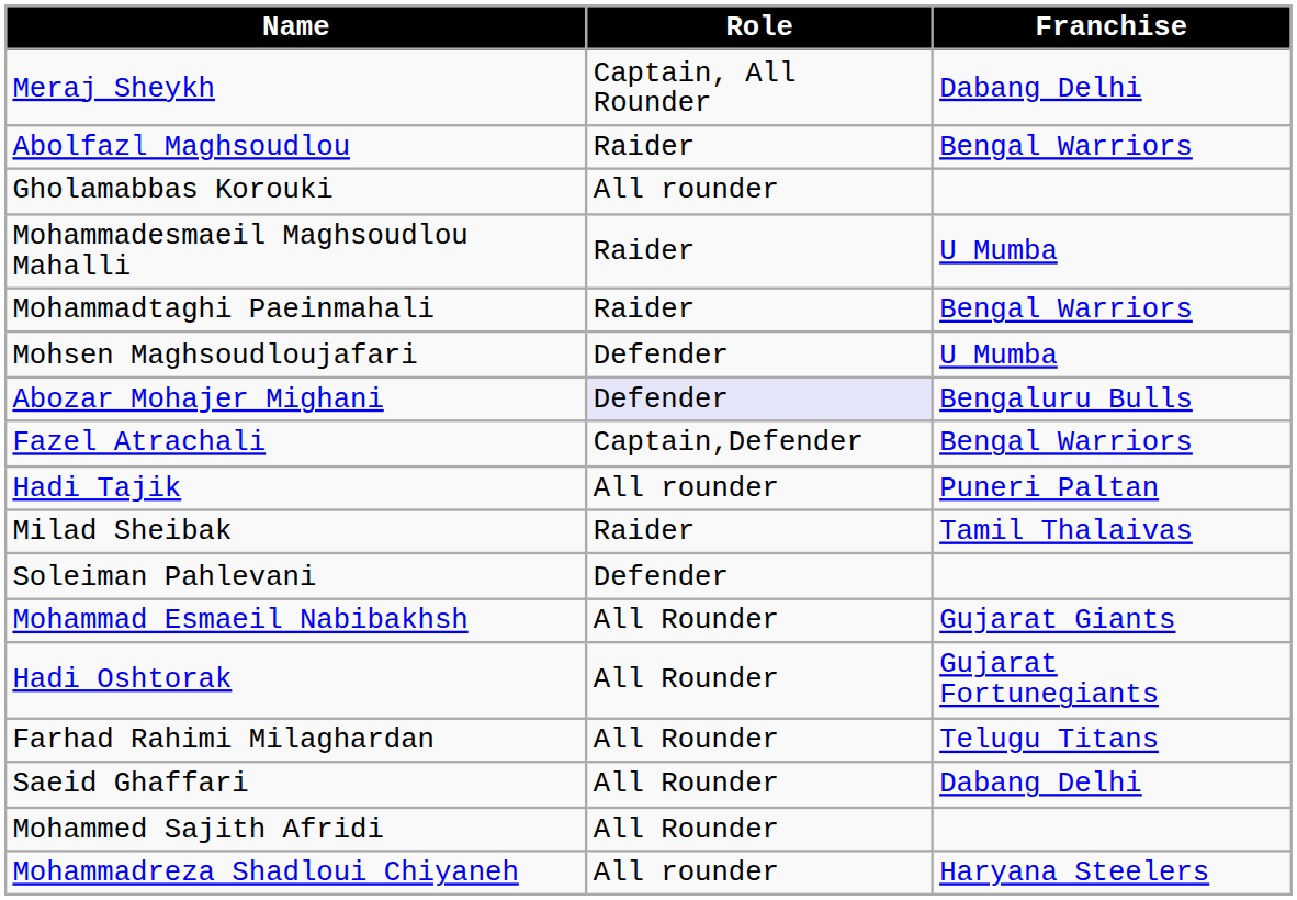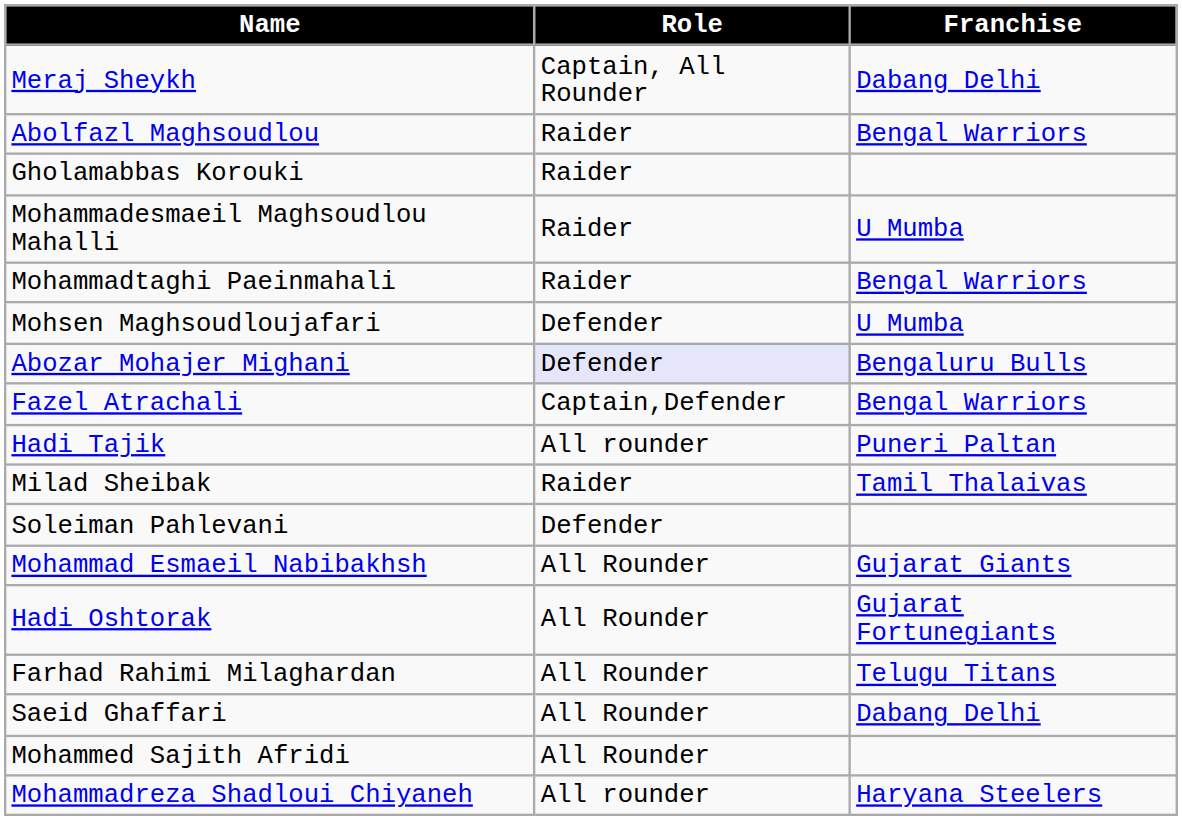Gholamabbas Korouki | Role: All rounder -> Raider
